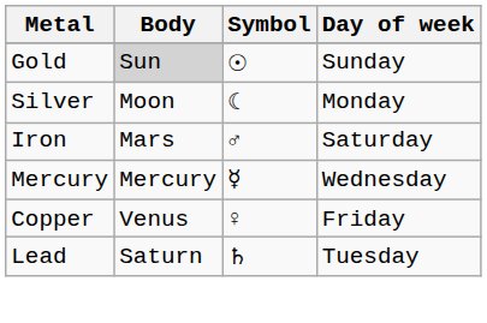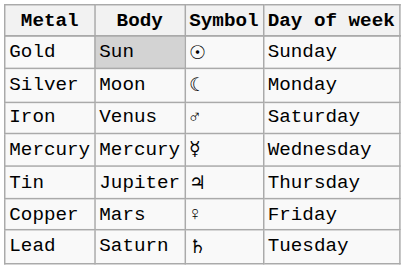Iron | Body: Mars -> Venus
+ row: Tin | Jupiter | ♃ | Thursday
Copper | Body: Venus -> Mars
